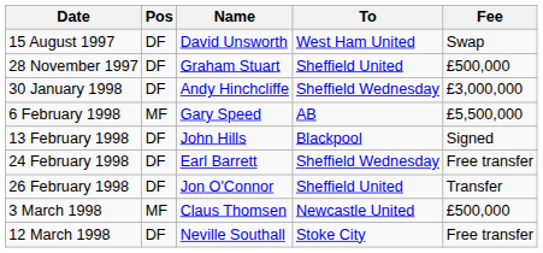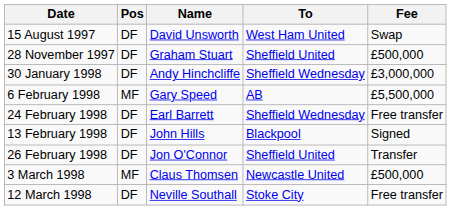rows swapped: 13 February 1998 <-> 24 February 1998
